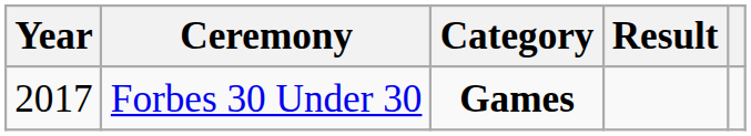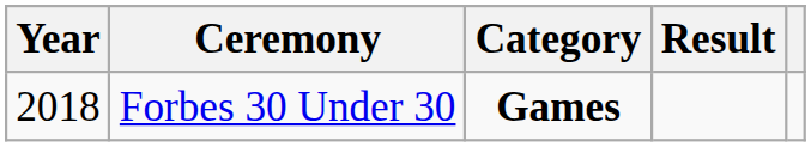Forbes 30 Under 30 | Year: 2017 -> 2018
